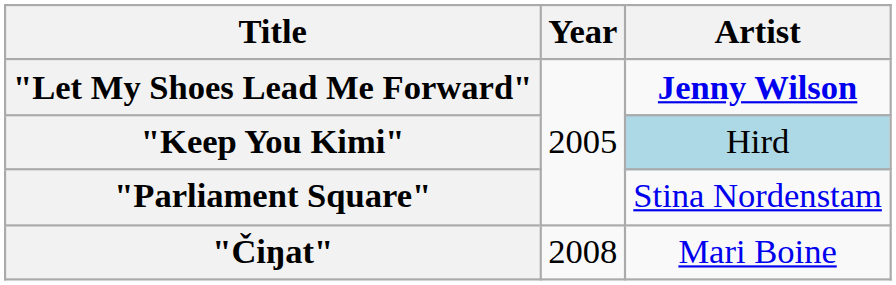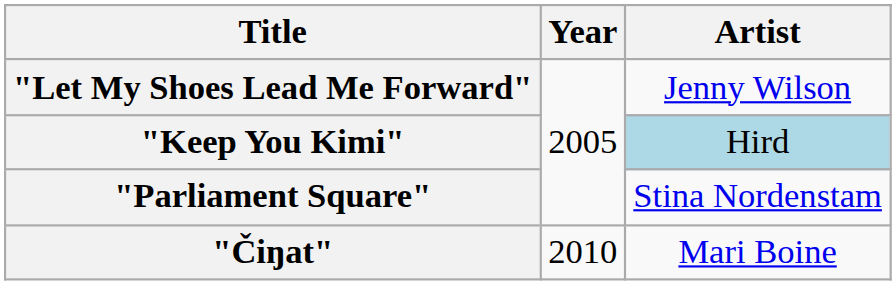"Let My Shoes Lead Me Forward" | Artist: bold -> normal
"Čiŋat" | Year: 2008 -> 2010
